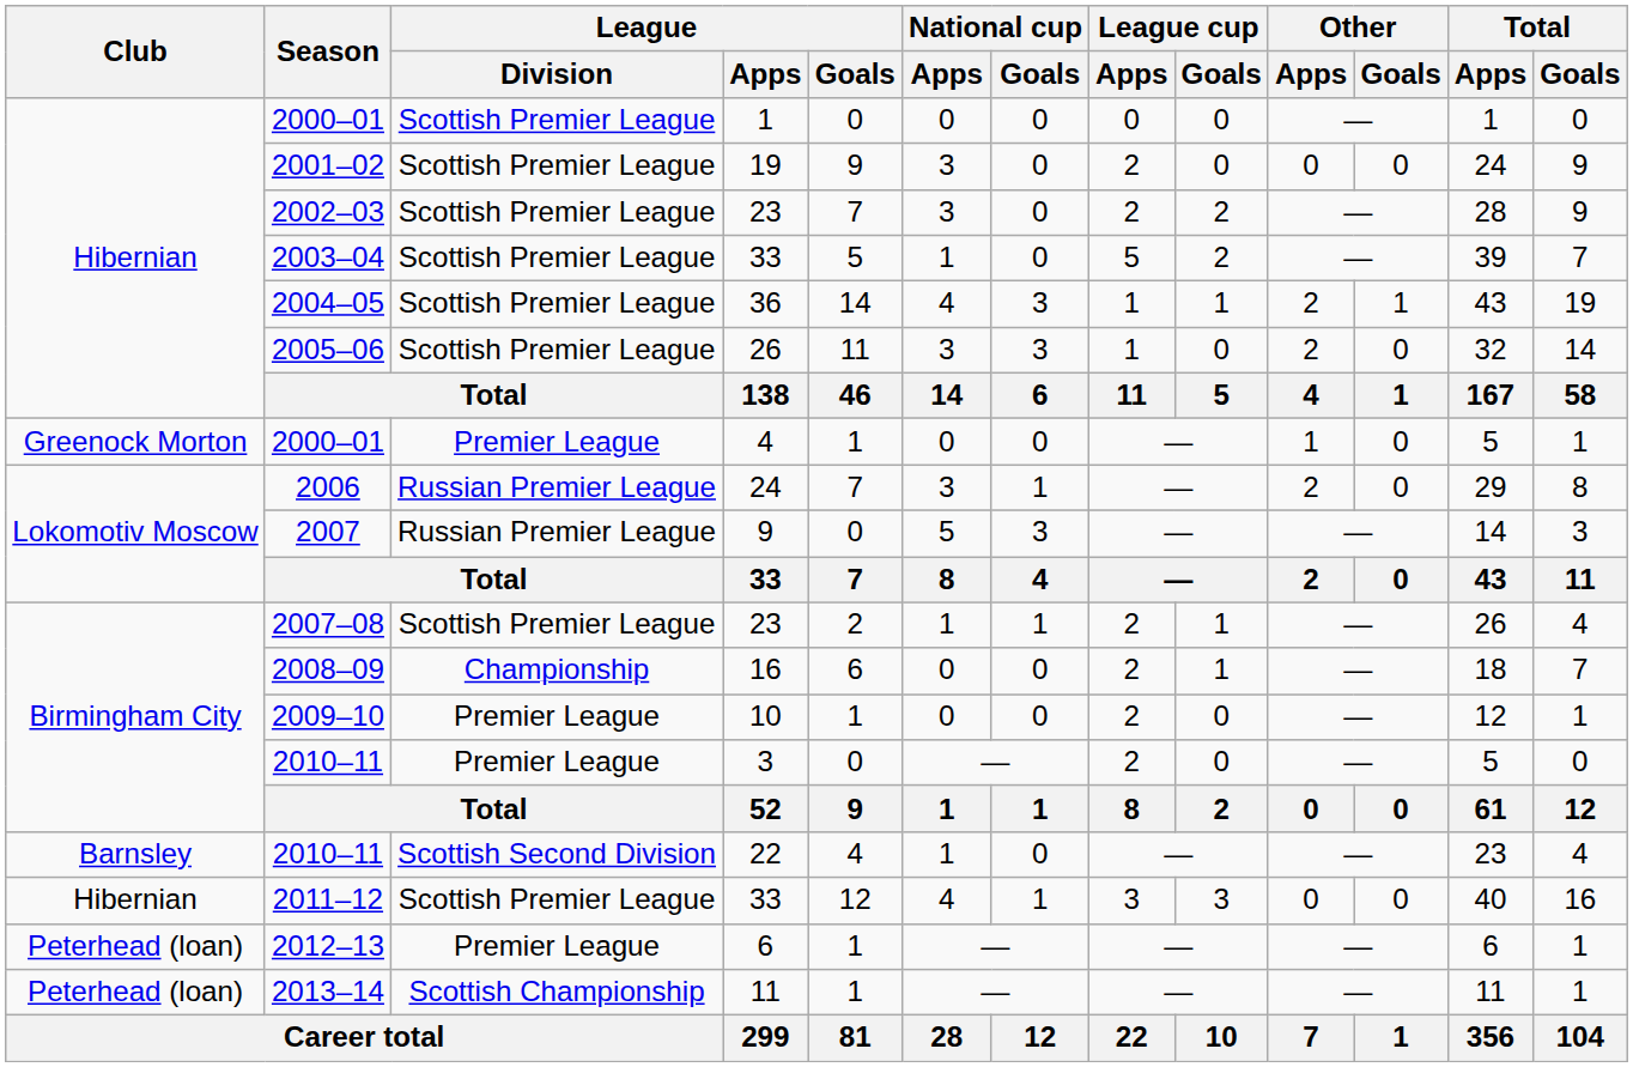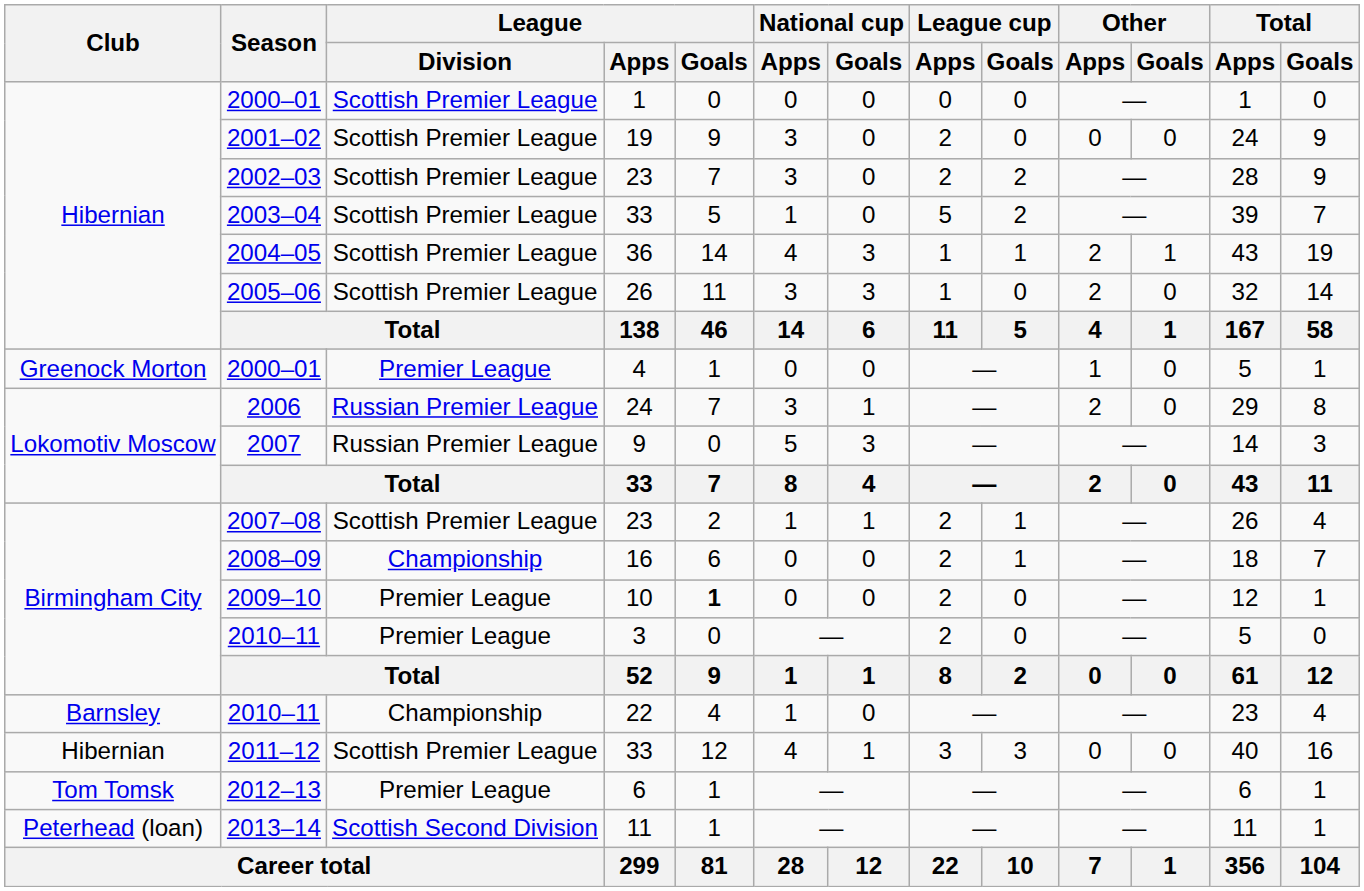2009–10 | League / Goals: normal -> bold
2010–11 / 22 | League / Division: Scottish Second Division -> Championship
2012–13 | Club: Peterhead (loan) -> Tom Tomsk
2013–14 | League / Division: Scottish Championship -> Scottish Second Division
